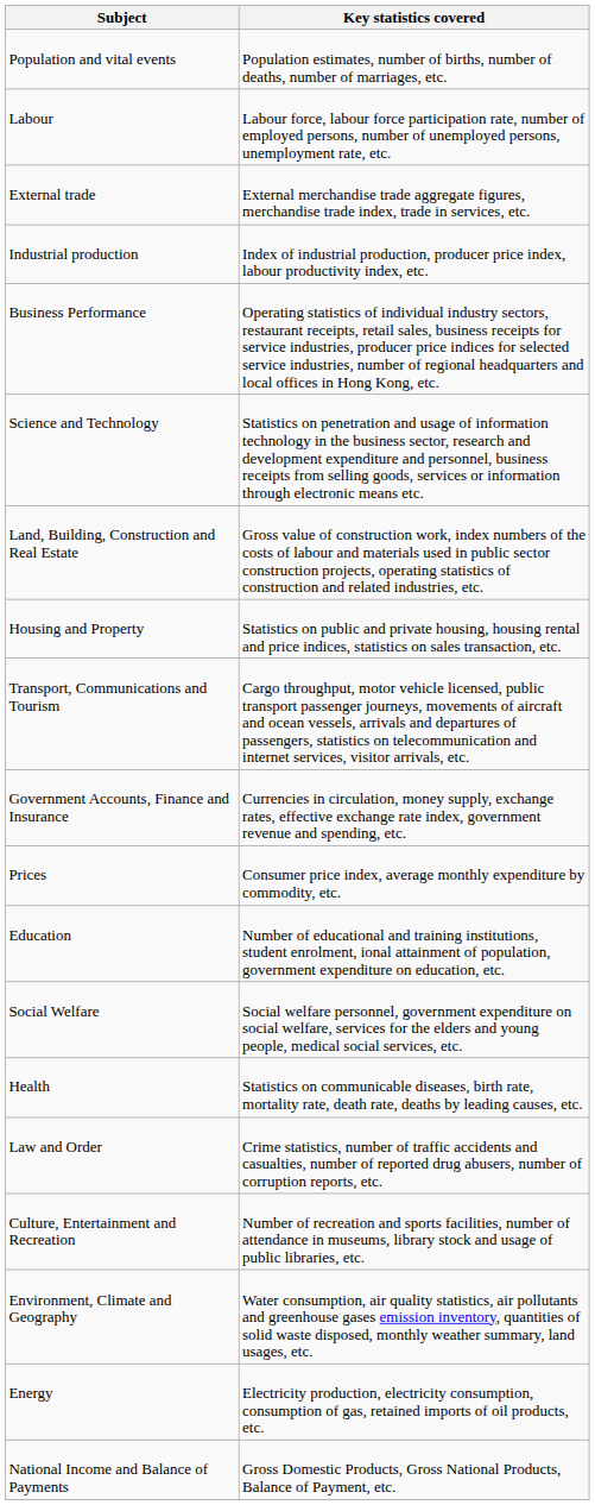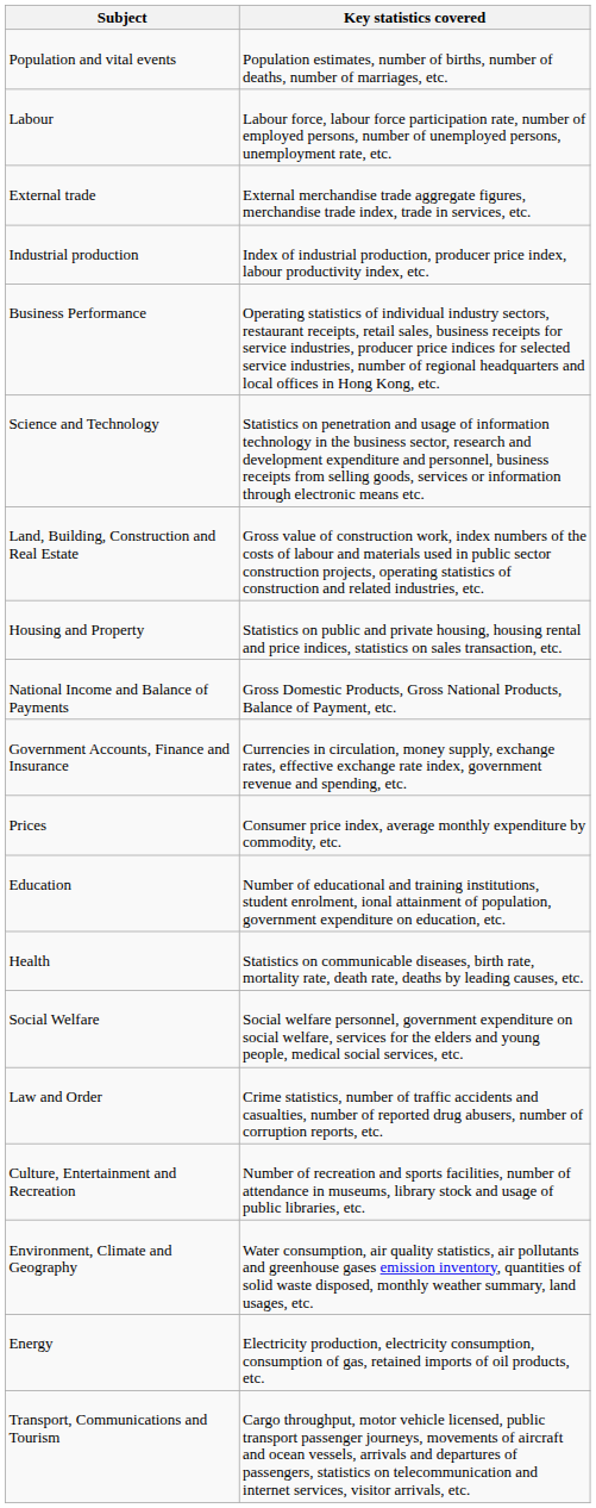rows swapped: Transport, Communications and Tourism <-> National Income and Balance of Payments
rows swapped: Health <-> Social Welfare
